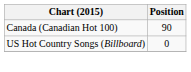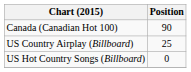+ row: US Country Airplay (Billboard) | 25
